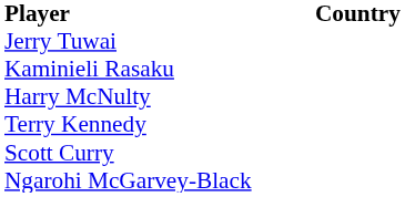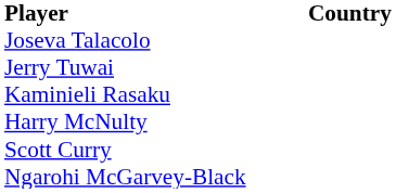+ row: Joseva Talacolo
- row: Terry Kennedy
